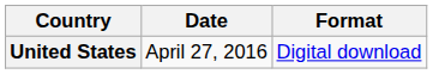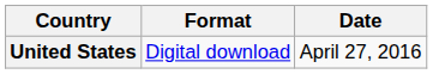columns swapped: Date <-> Format
